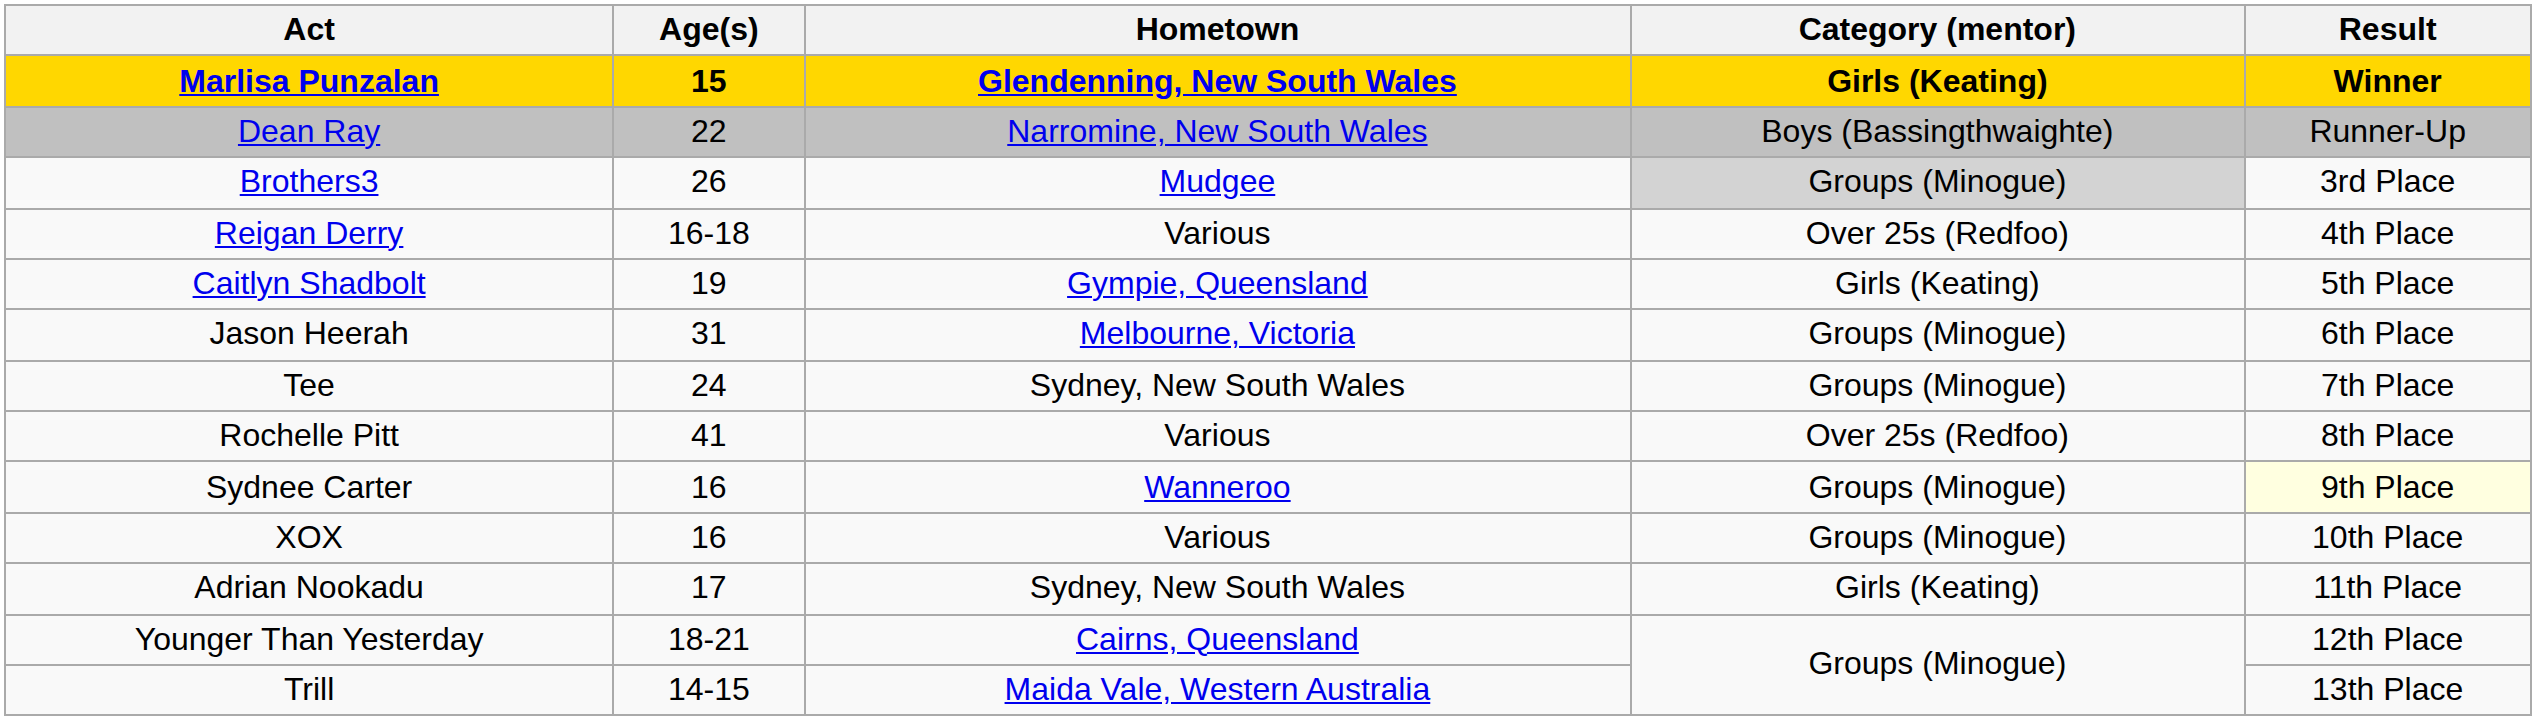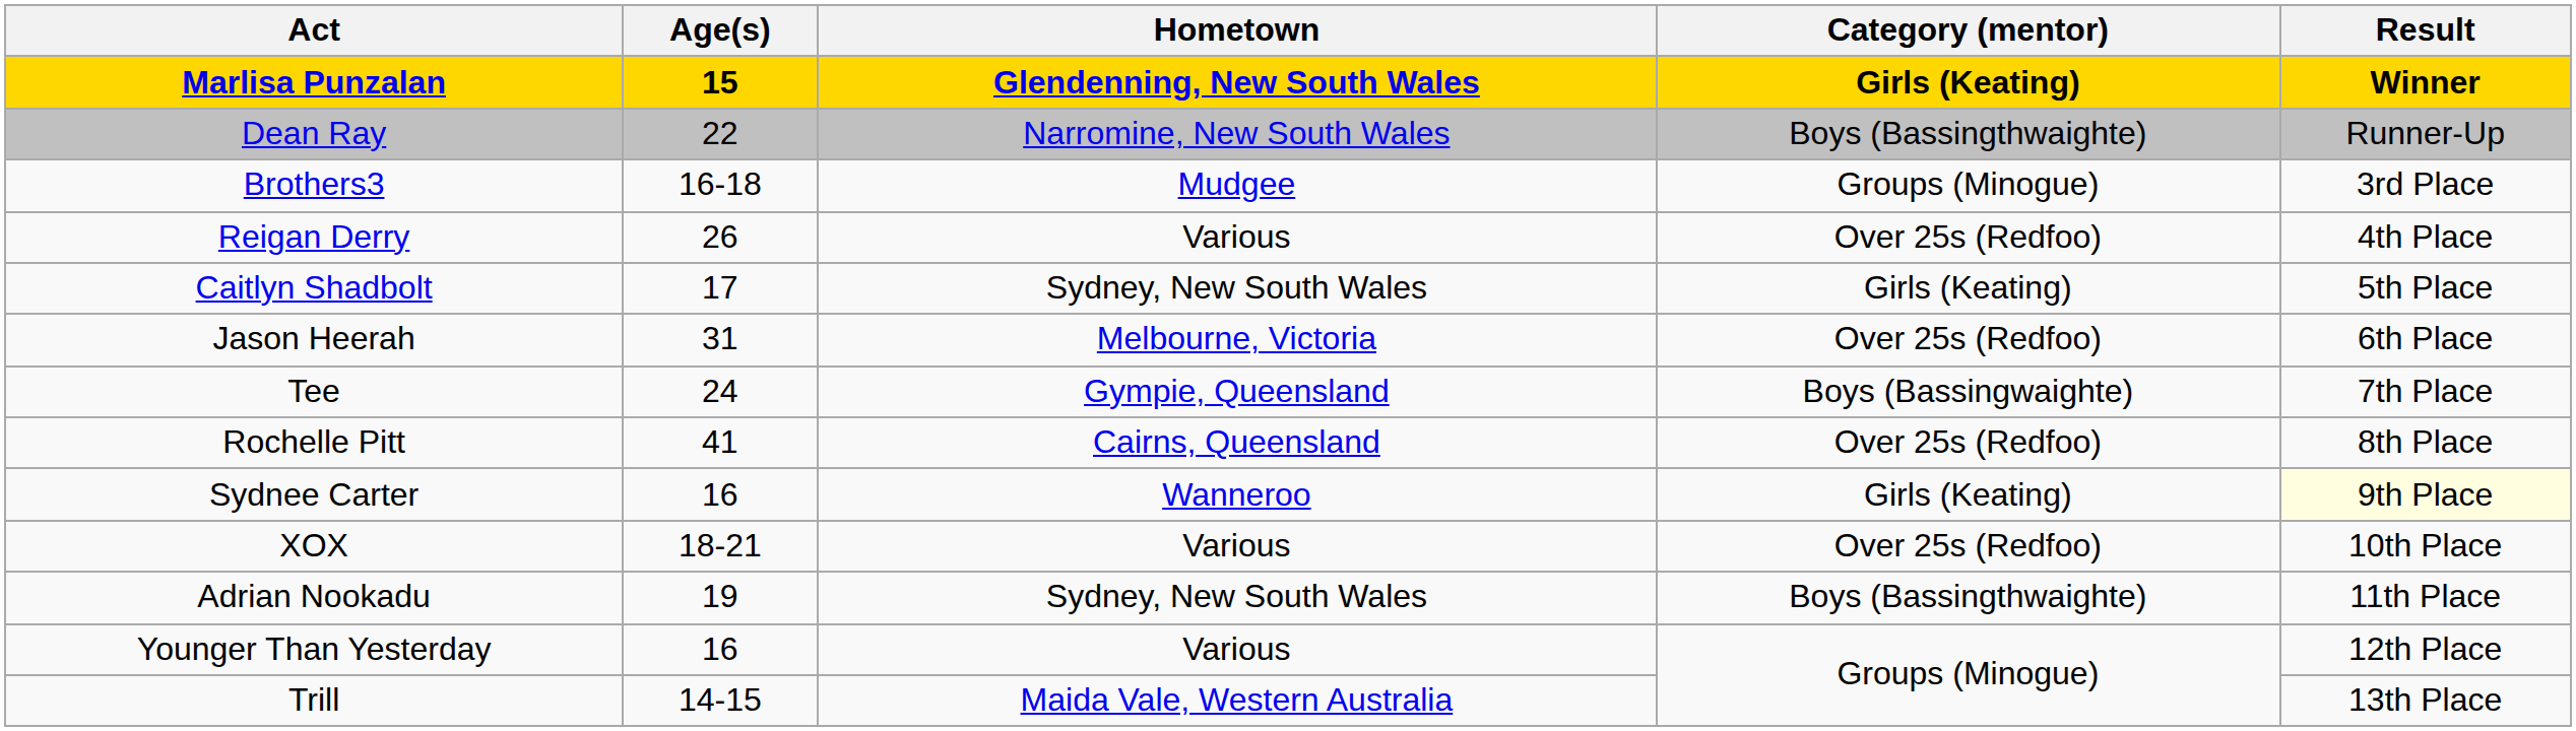Brothers3 | Age(s): 26 -> 16-18
Brothers3 | Category (mentor): lightgrey background -> no background
Reigan Derry | Age(s): 16-18 -> 26
Caitlyn Shadbolt | Age(s): 19 -> 17
Caitlyn Shadbolt | Hometown: Gympie, Queensland -> Sydney, New South Wales
Jason Heerah | Category (mentor): Groups (Minogue) -> Over 25s (Redfoo)
Tee | Hometown: Sydney, New South Wales -> Gympie, Queensland
Tee | Category (mentor): Groups (Minogue) -> Boys (Bassingwaighte)
Rochelle Pitt | Hometown: Various -> Cairns, Queensland
Sydnee Carter | Category (mentor): Groups (Minogue) -> Girls (Keating)
XOX | Age(s): 16 -> 18-21
XOX | Category (mentor): Groups (Minogue) -> Over 25s (Redfoo)
Adrian Nookadu | Age(s): 17 -> 19
Adrian Nookadu | Category (mentor): Girls (Keating) -> Boys (Bassingthwaighte)
Younger Than Yesterday | Age(s): 18-21 -> 16
Younger Than Yesterday | Hometown: Cairns, Queensland -> Various
